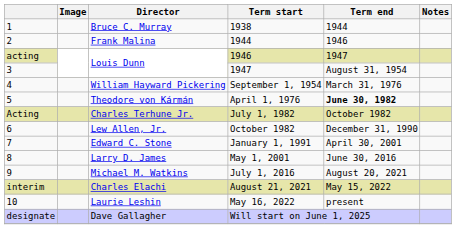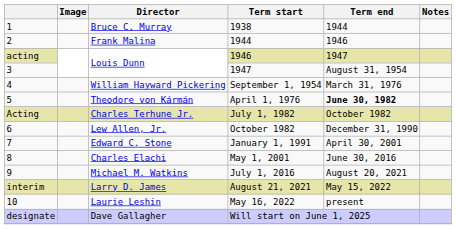May 1, 2001 | Director: Larry D. James -> Charles Elachi
August 21, 2021 | Director: Charles Elachi -> Larry D. James
